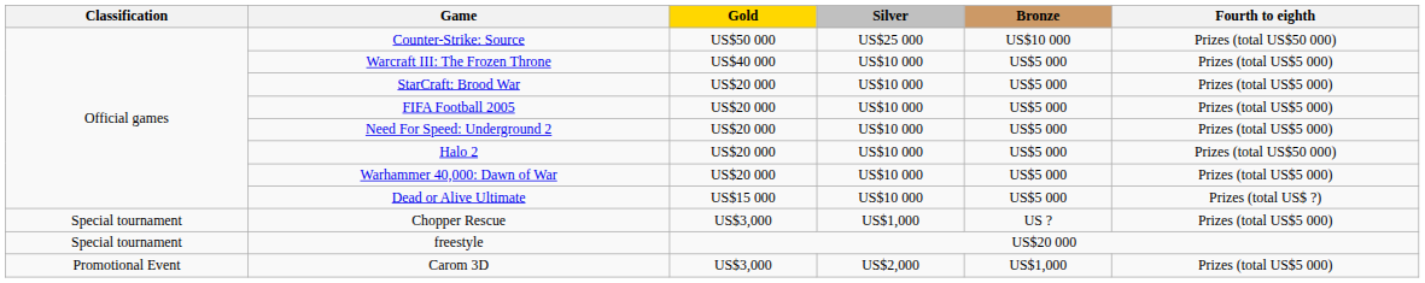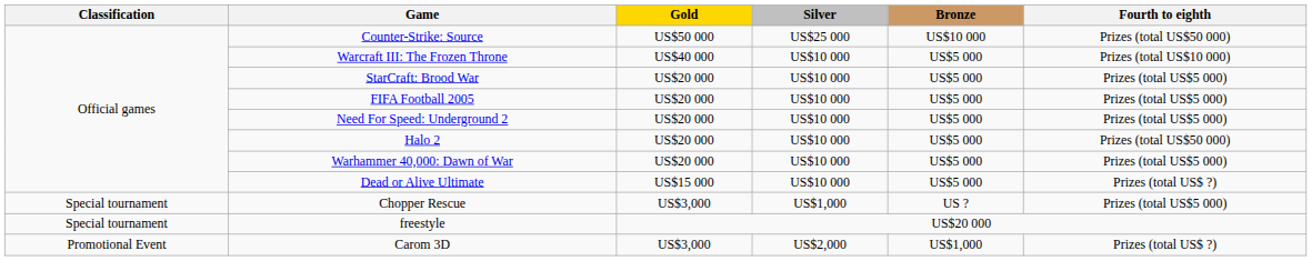Warcraft III: The Frozen Throne | Fourth to eighth: Prizes (total US$5 000) -> Prizes (total US$10 000)
Carom 3D | Fourth to eighth: Prizes (total US$5 000) -> Prizes (total US$ ?)
